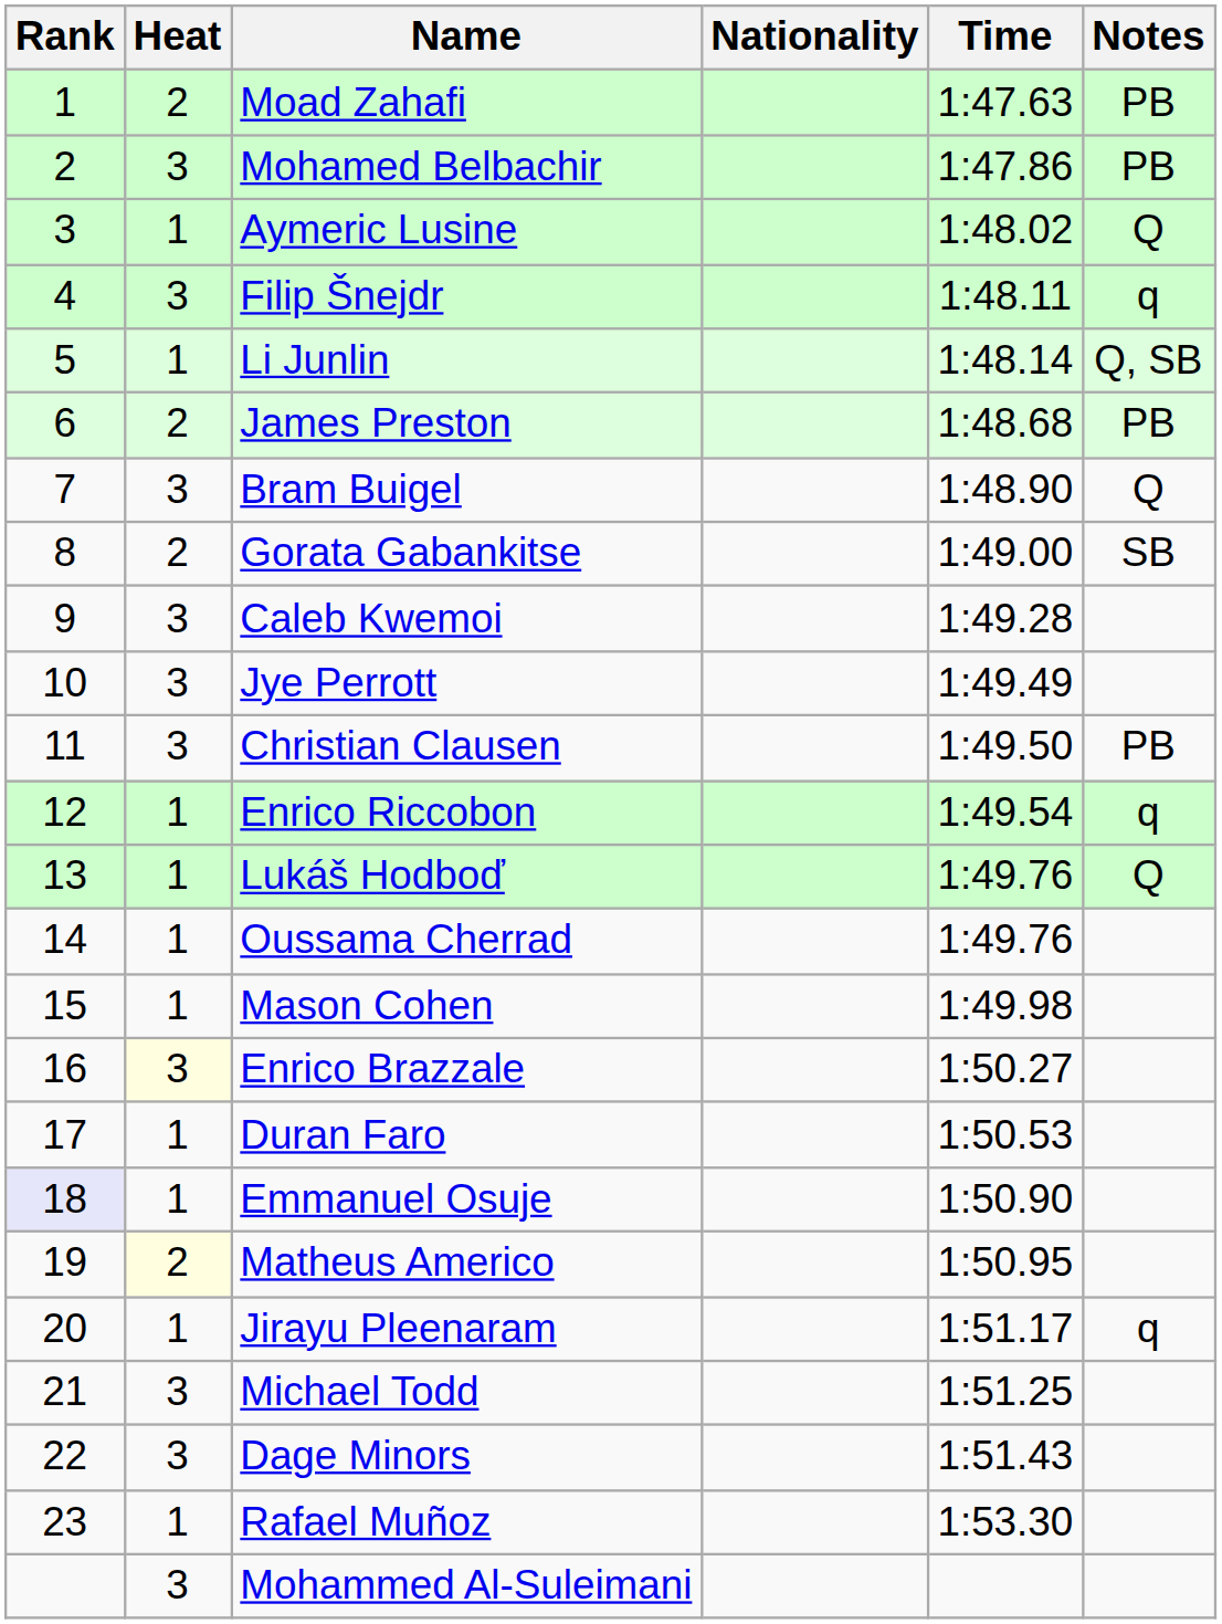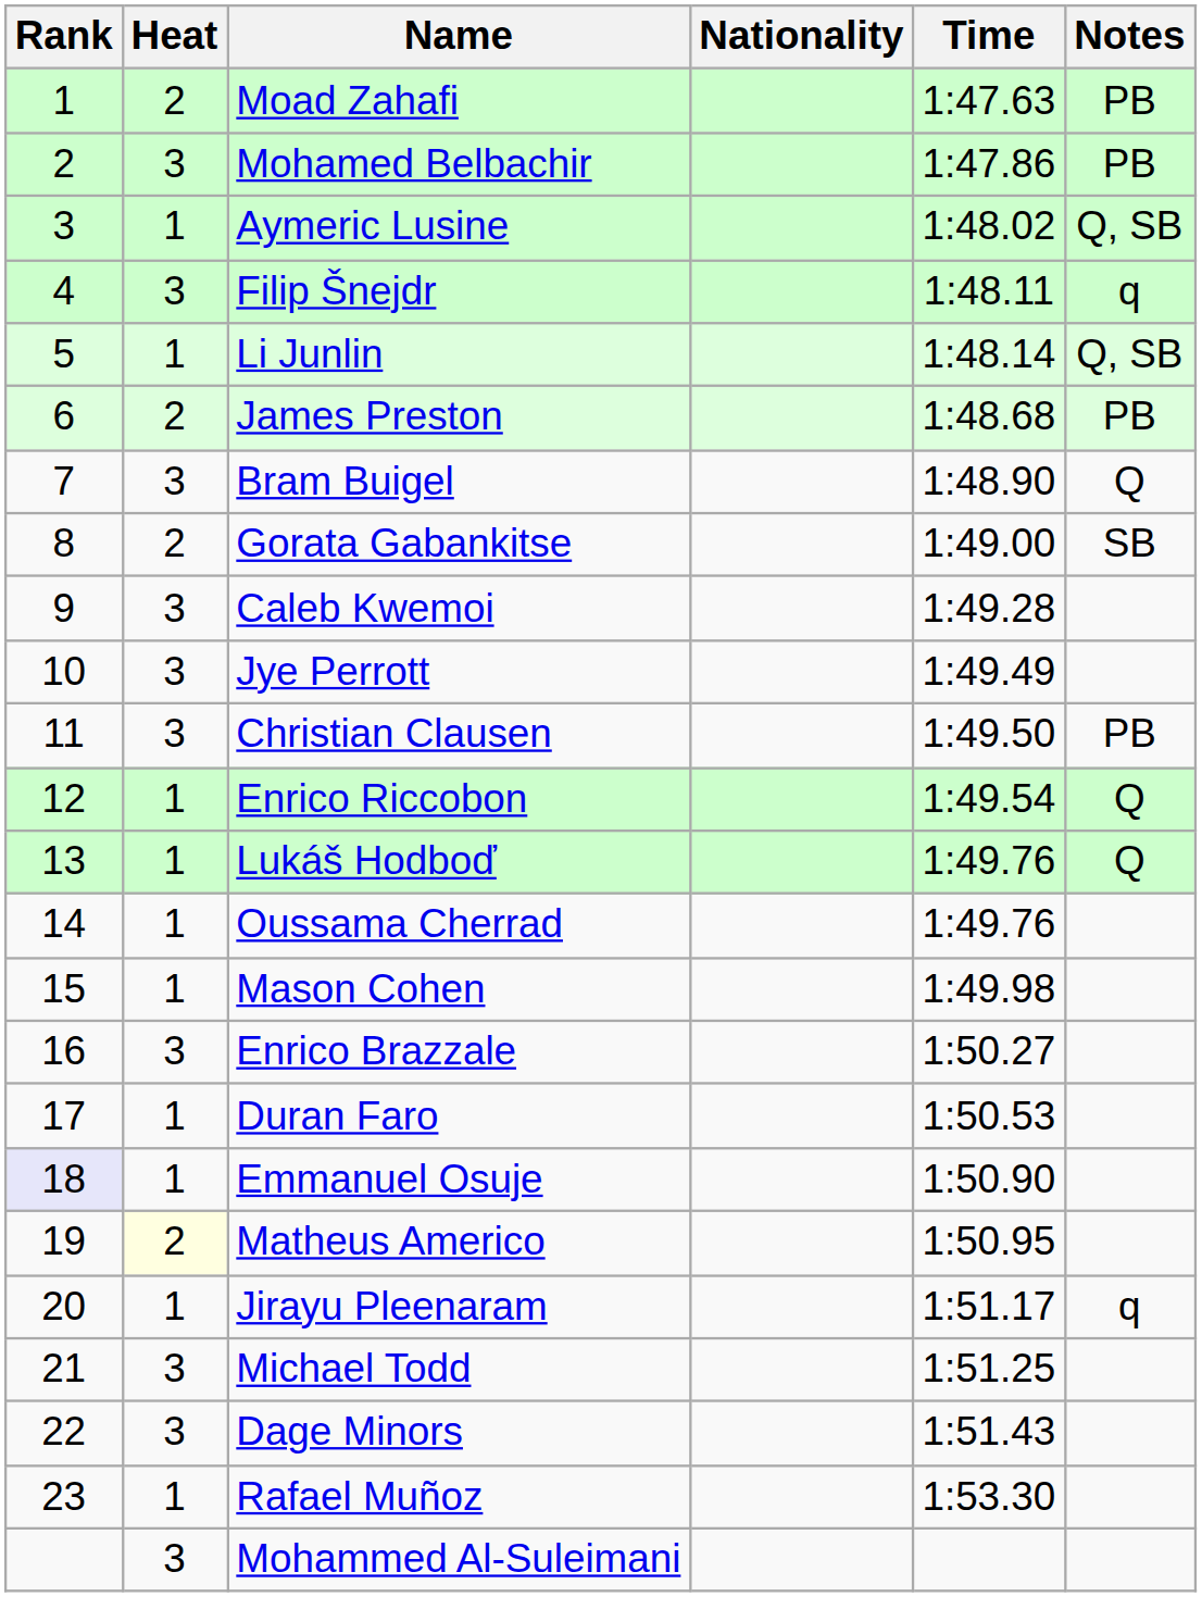Aymeric Lusine | Notes: Q -> Q, SB
Enrico Riccobon | Notes: q -> Q
Enrico Brazzale | Heat: lightyellow background -> no background
